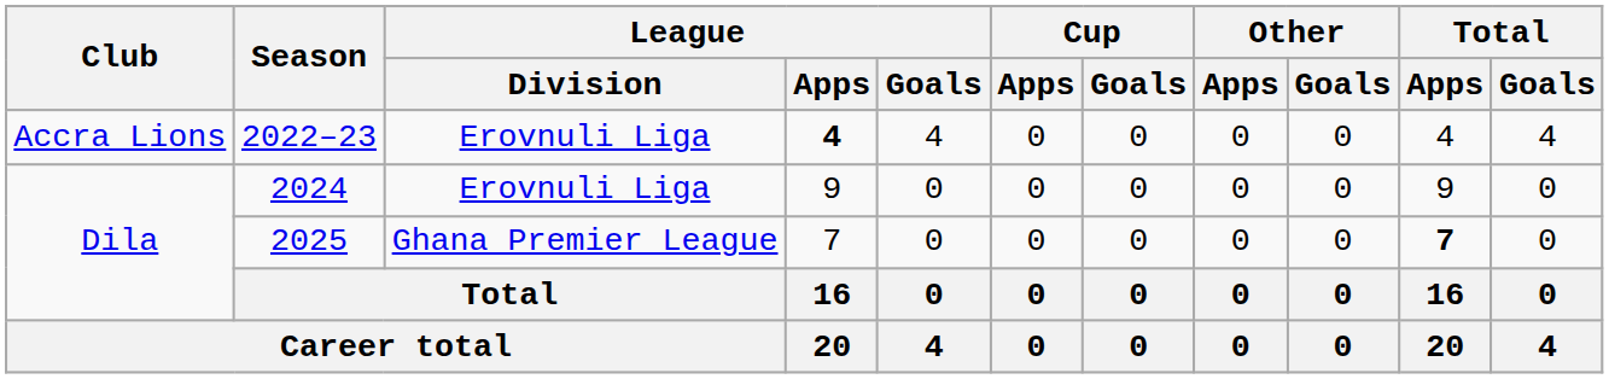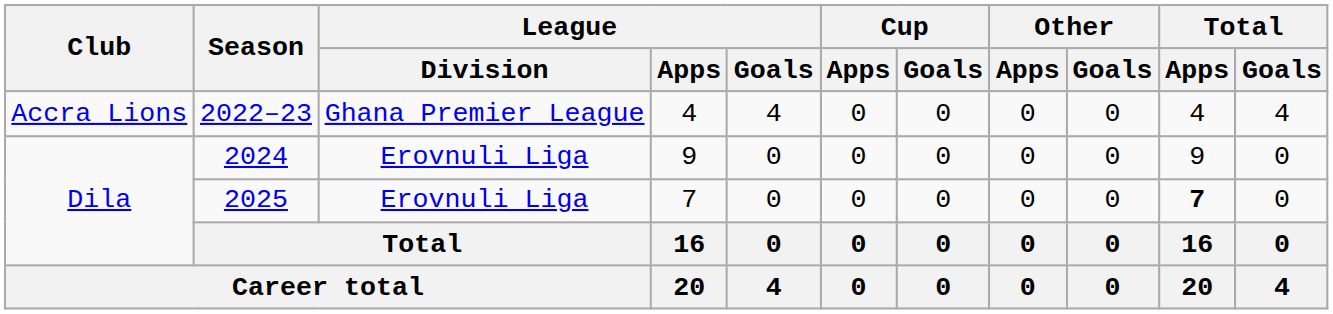2022–23 | League / Division: Erovnuli Liga -> Ghana Premier League
2022–23 | League / Apps: bold -> normal
2025 | League / Division: Ghana Premier League -> Erovnuli Liga
